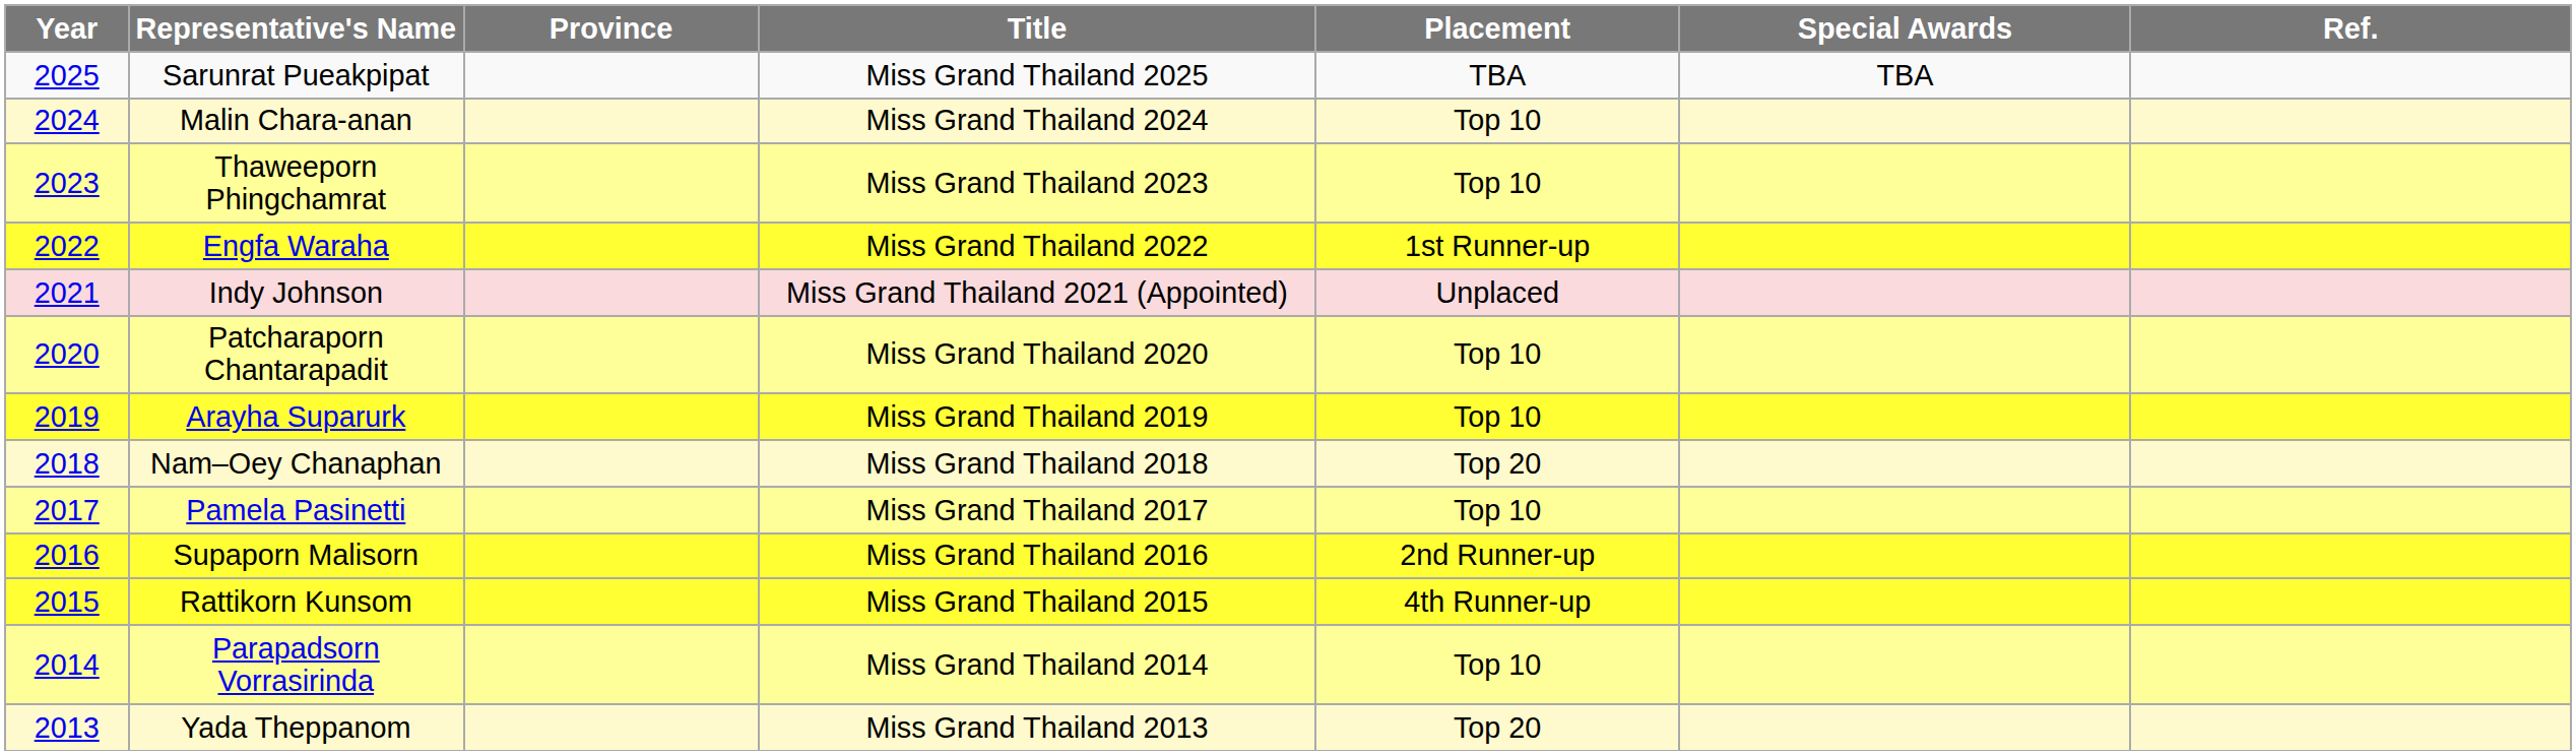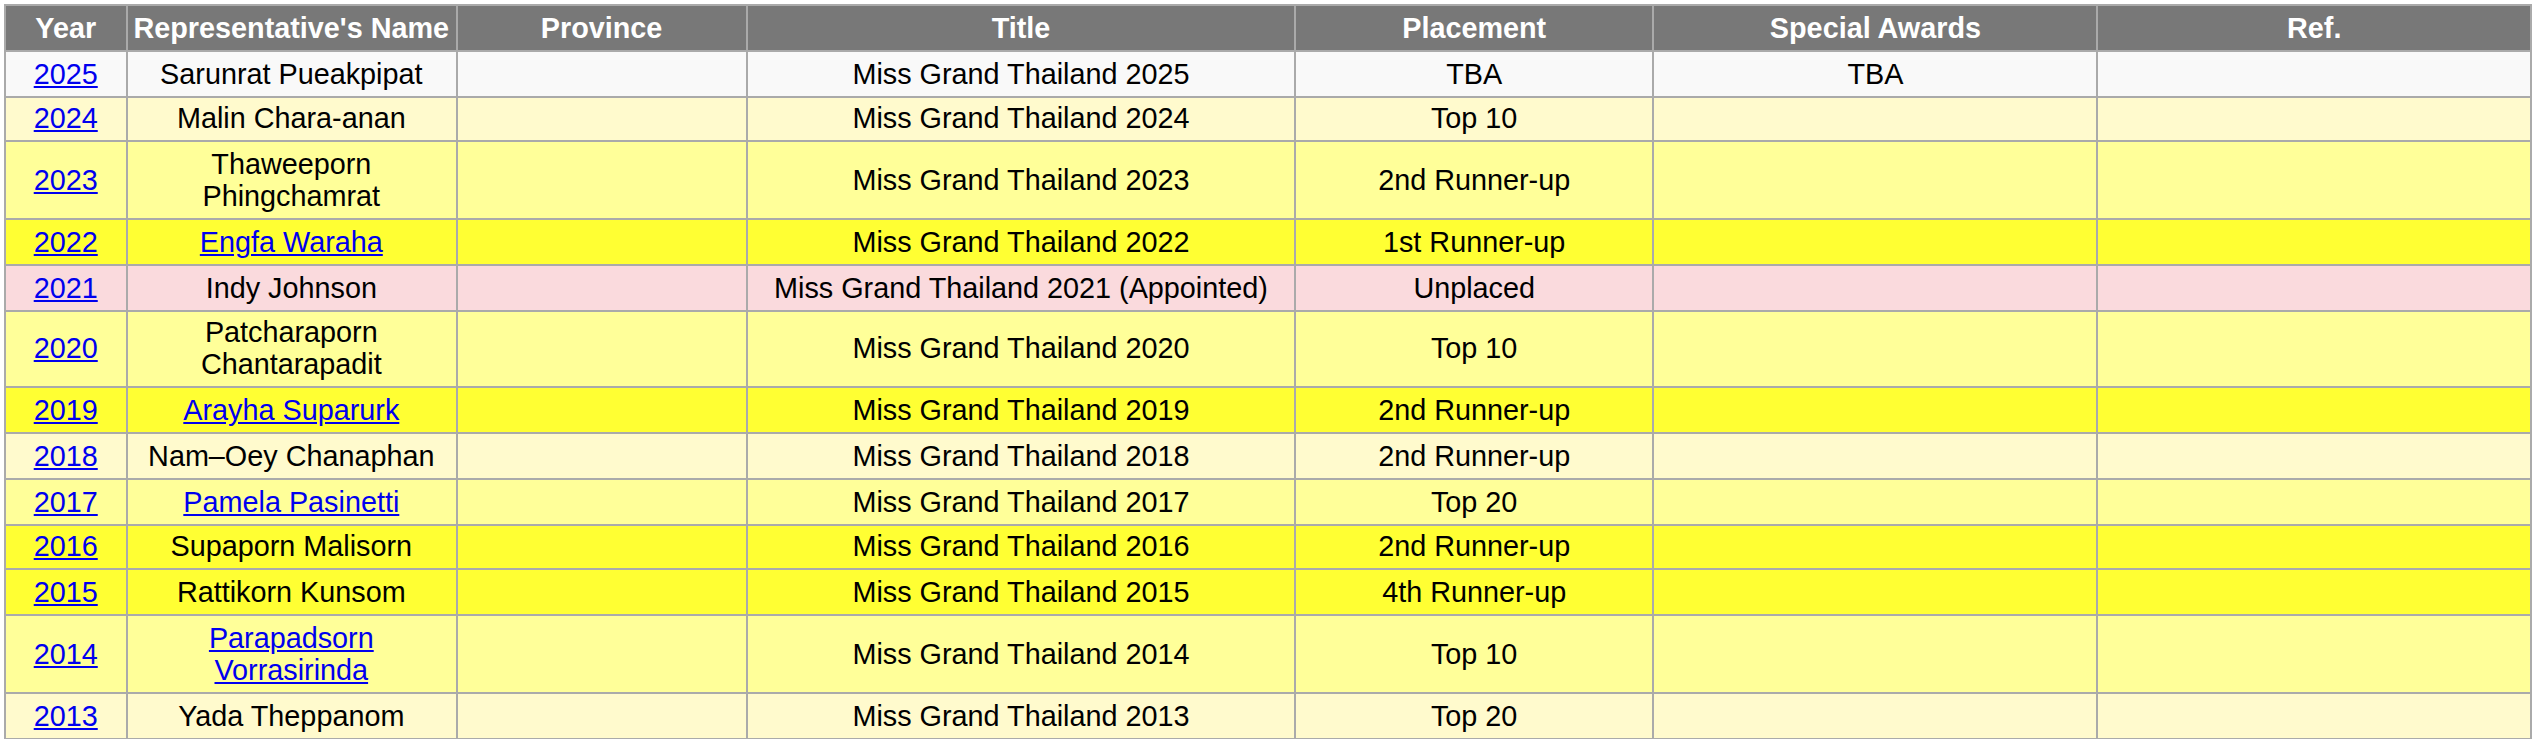Thaweeporn Phingchamrat | Placement: Top 10 -> 2nd Runner-up
Arayha Suparurk | Placement: Top 10 -> 2nd Runner-up
Nam–Oey Chanaphan | Placement: Top 20 -> 2nd Runner-up
Pamela Pasinetti | Placement: Top 10 -> Top 20
